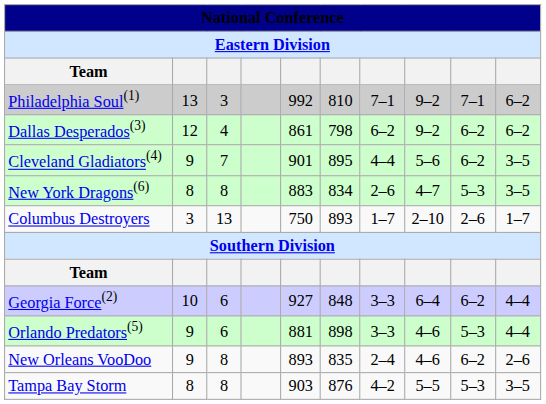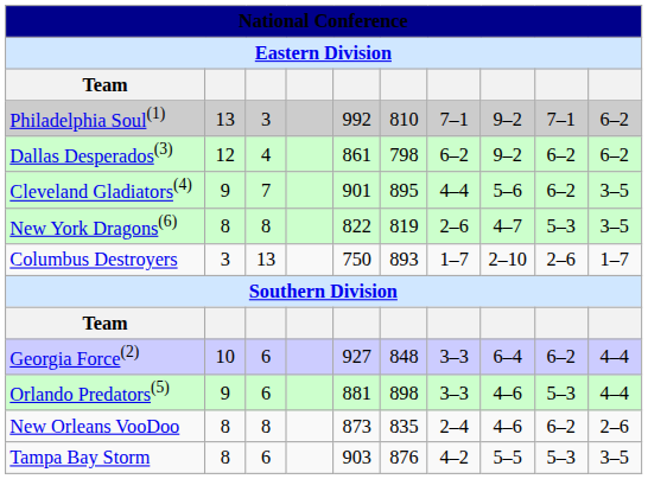New York Dragons(6) | column 5: 883 -> 822
New York Dragons(6) | column 6: 834 -> 819
New Orleans VooDoo | column 2: 9 -> 8
New Orleans VooDoo | column 5: 893 -> 873
Tampa Bay Storm | column 3: 8 -> 6
